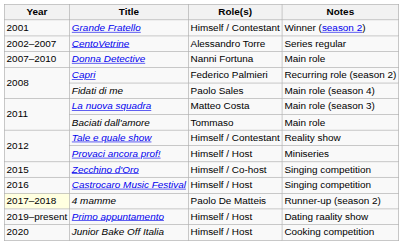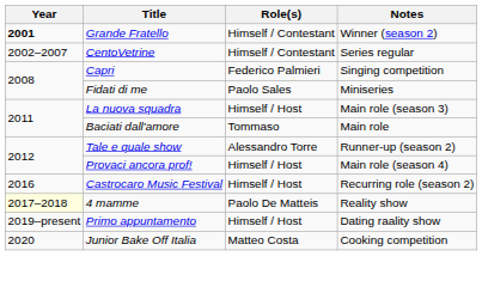Grande Fratello | Year: normal -> bold
CentoVetrine | Role(s): Alessandro Torre -> Himself / Contestant
- row: 2007–2010 | Donna Detective | Nanni Fortuna | Main role
Capri | Notes: Recurring role (season 2) -> Singing competition
Fidati di me | Notes: Main role (season 4) -> Miniseries
La nuova squadra | Role(s): Matteo Costa -> Himself / Host
Tale e quale show | Role(s): Himself / Contestant -> Alessandro Torre
Tale e quale show | Notes: Reality show -> Runner-up (season 2)
Provaci ancora prof! | Notes: Miniseries -> Main role (season 4)
- row: 2015 | Zecchino d'Oro | Himself / Co-host | Singing competition
Castrocaro Music Festival | Notes: Singing competition -> Recurring role (season 2)
4 mamme | Notes: Runner-up (season 2) -> Reality show
Junior Bake Off Italia | Role(s): Himself / Host -> Matteo Costa
